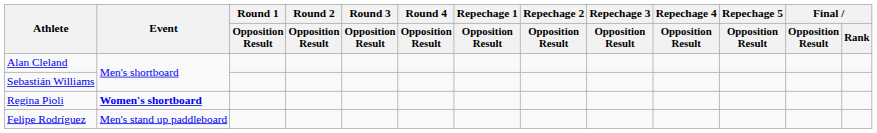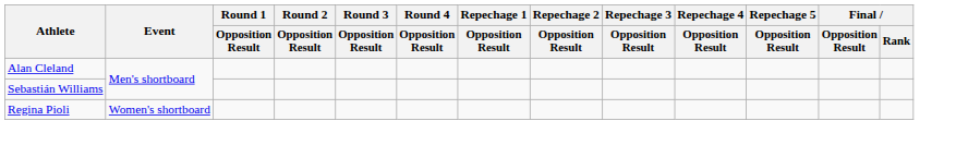Regina Pioli | Event: bold -> normal
- row: Felipe Rodríguez | Men's stand up paddleboard
